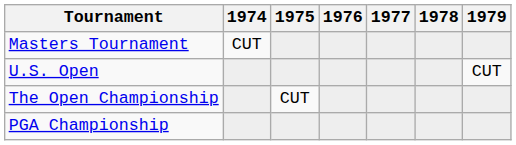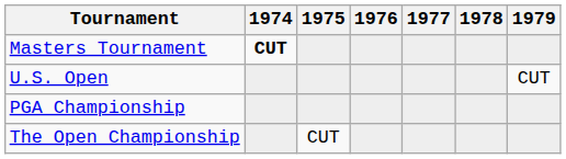Masters Tournament | 1974: normal -> bold
rows swapped: The Open Championship <-> PGA Championship
